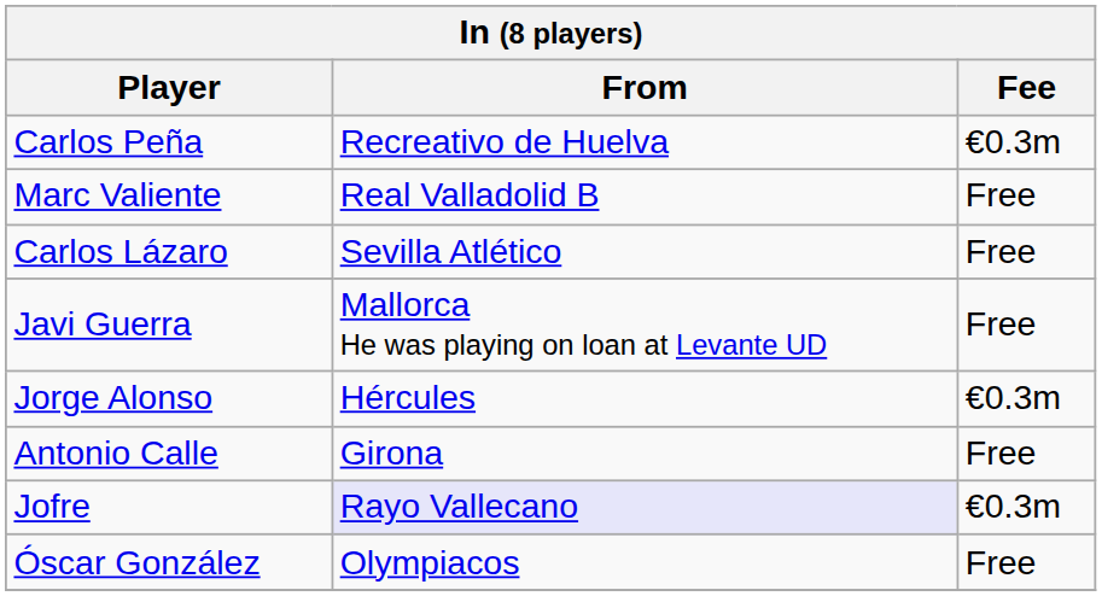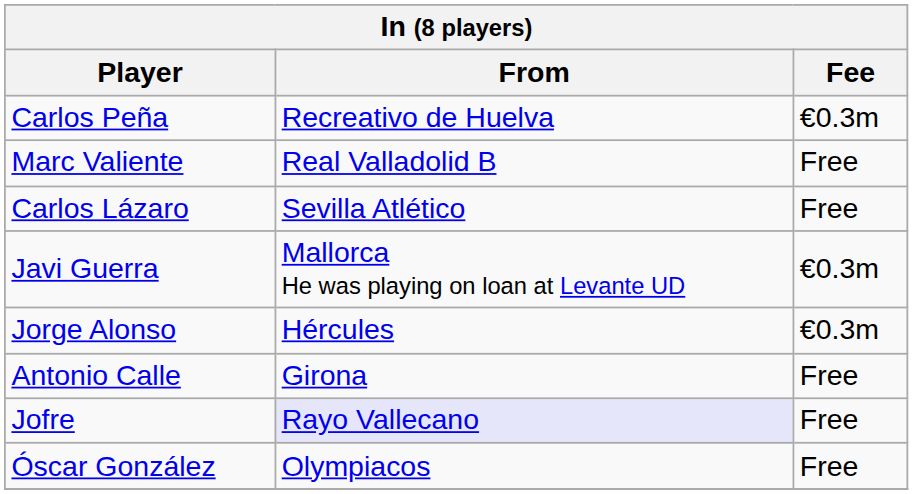Javi Guerra | Fee: Free -> €0.3m
Jofre | Fee: €0.3m -> Free
